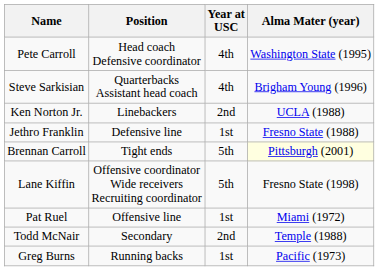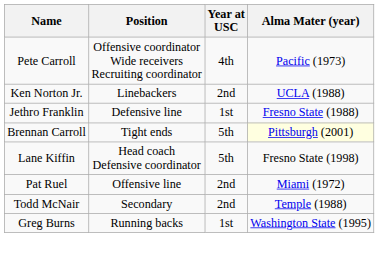Pete Carroll | Position: Head coach Defensive coordinator -> Offensive coordinator Wide receivers Recruiting coordinator
Pete Carroll | Alma Mater (year): Washington State (1995) -> Pacific (1973)
- row: Steve Sarkisian | Quarterbacks Assistant head coach | 4th | Brigham Young (1996)
Lane Kiffin | Position: Offensive coordinator Wide receivers Recruiting coordinator -> Head coach Defensive coordinator
Pat Ruel | Year at USC: 1st -> 2nd
Greg Burns | Alma Mater (year): Pacific (1973) -> Washington State (1995)
